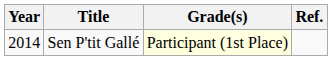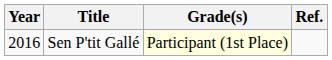Sen P'tit Gallé | Year: 2014 -> 2016
